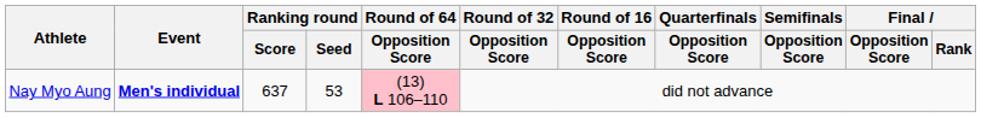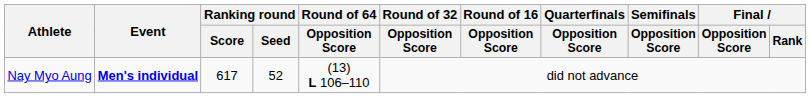Nay Myo Aung | Ranking round / Score: 637 -> 617
Nay Myo Aung | Ranking round / Seed: 53 -> 52
Nay Myo Aung | Round of 64 / Opposition Score: pink background -> no background
